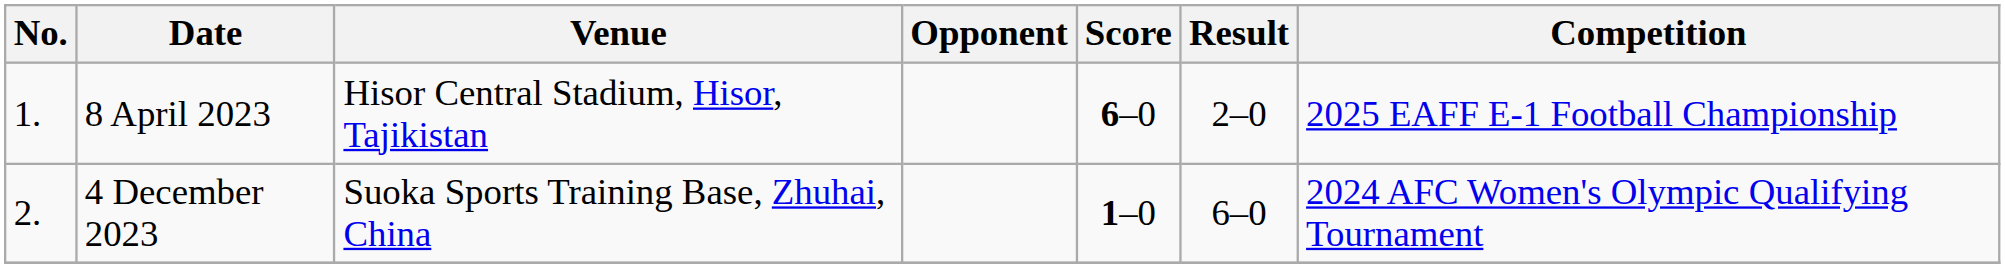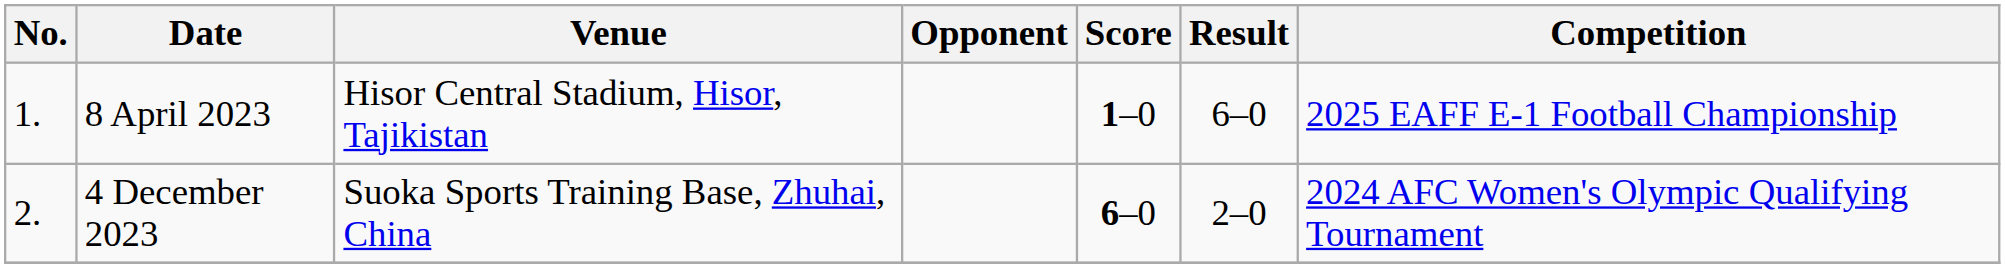8 April 2023 | Score: 6–0 -> 1–0
8 April 2023 | Result: 2–0 -> 6–0
4 December 2023 | Score: 1–0 -> 6–0
4 December 2023 | Result: 6–0 -> 2–0
